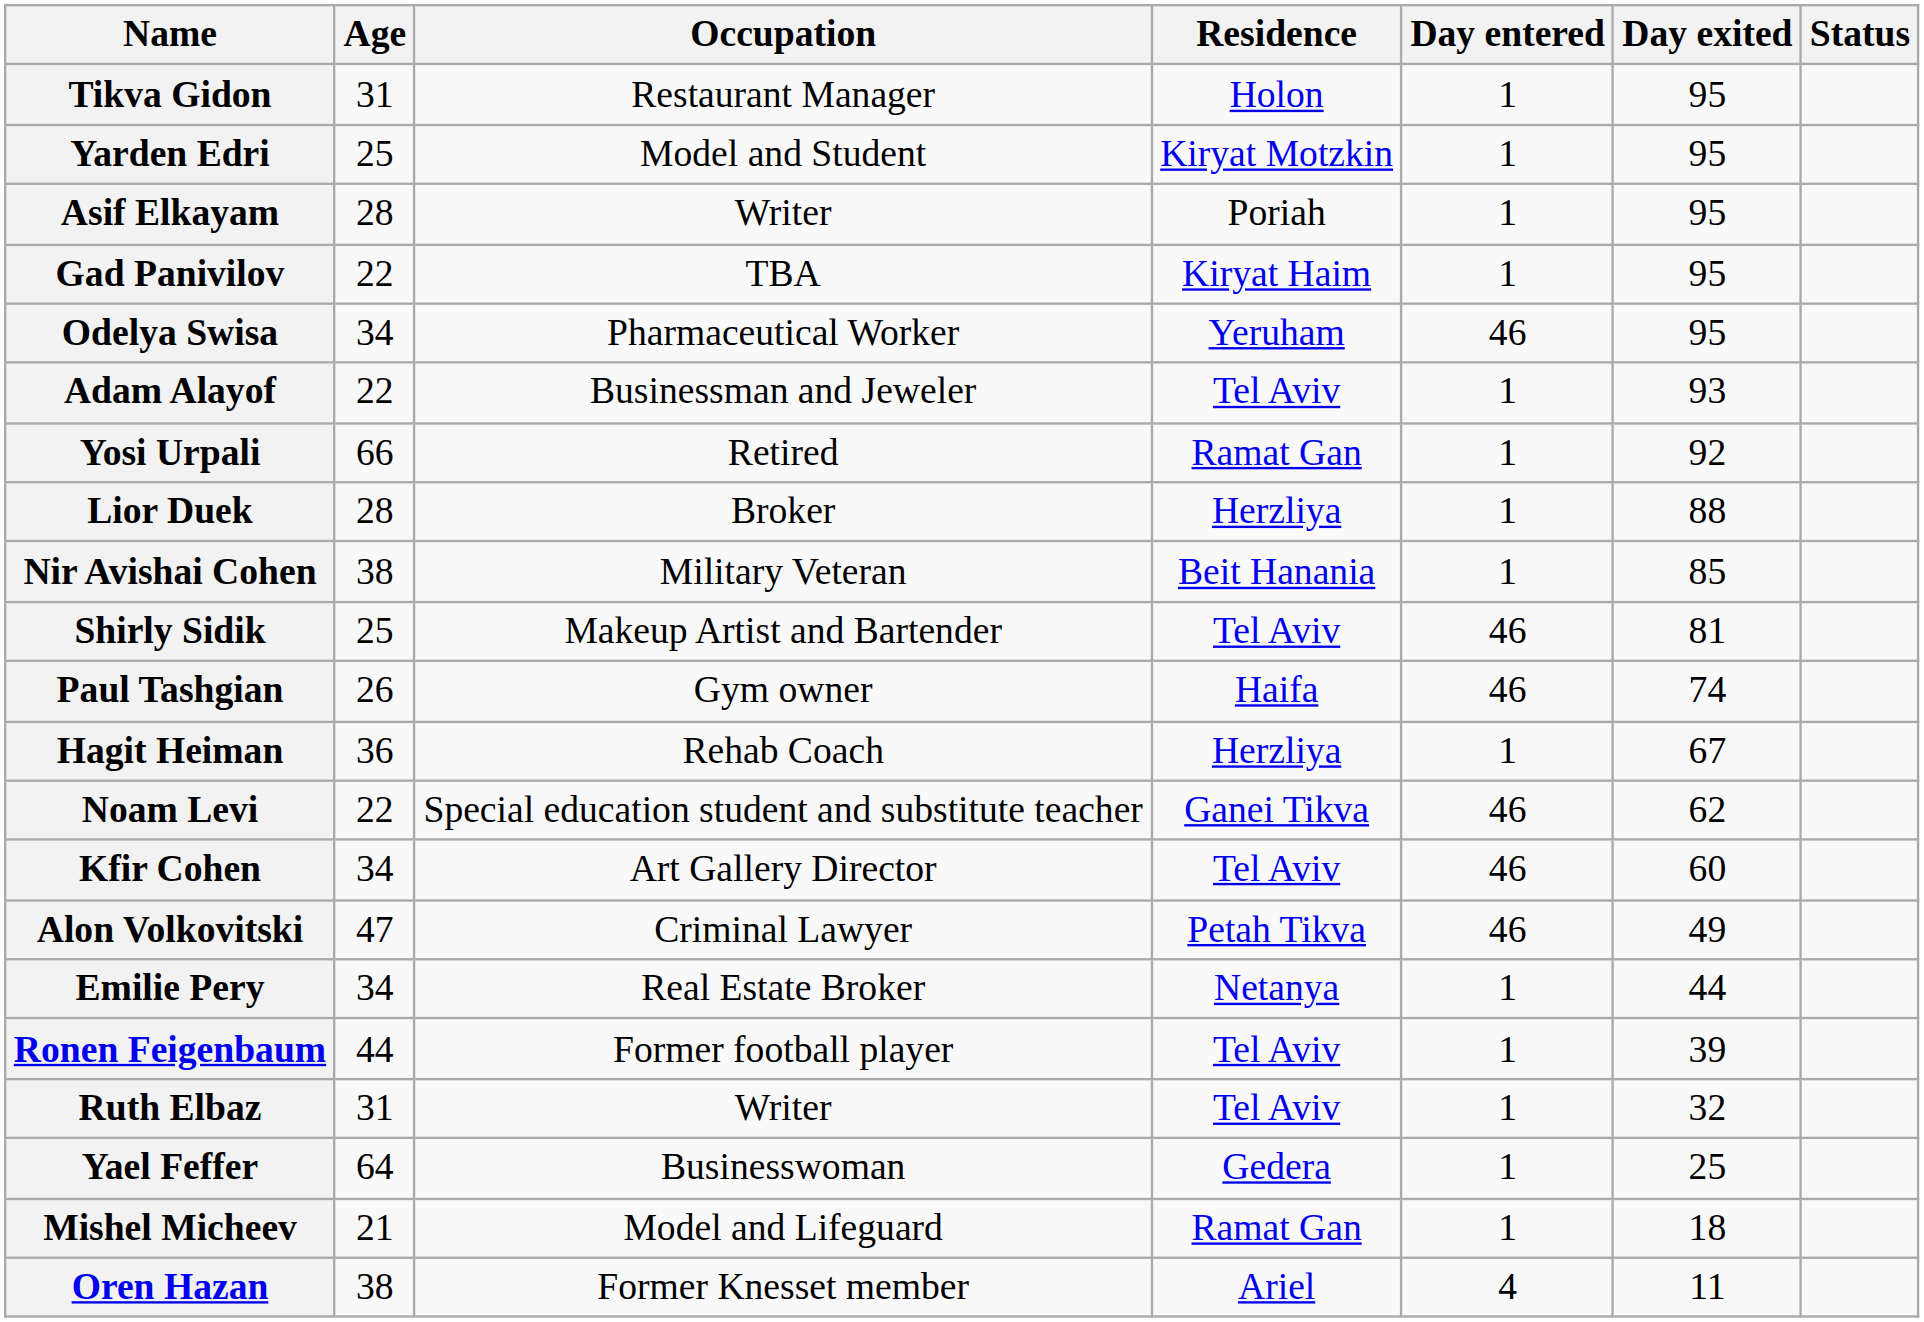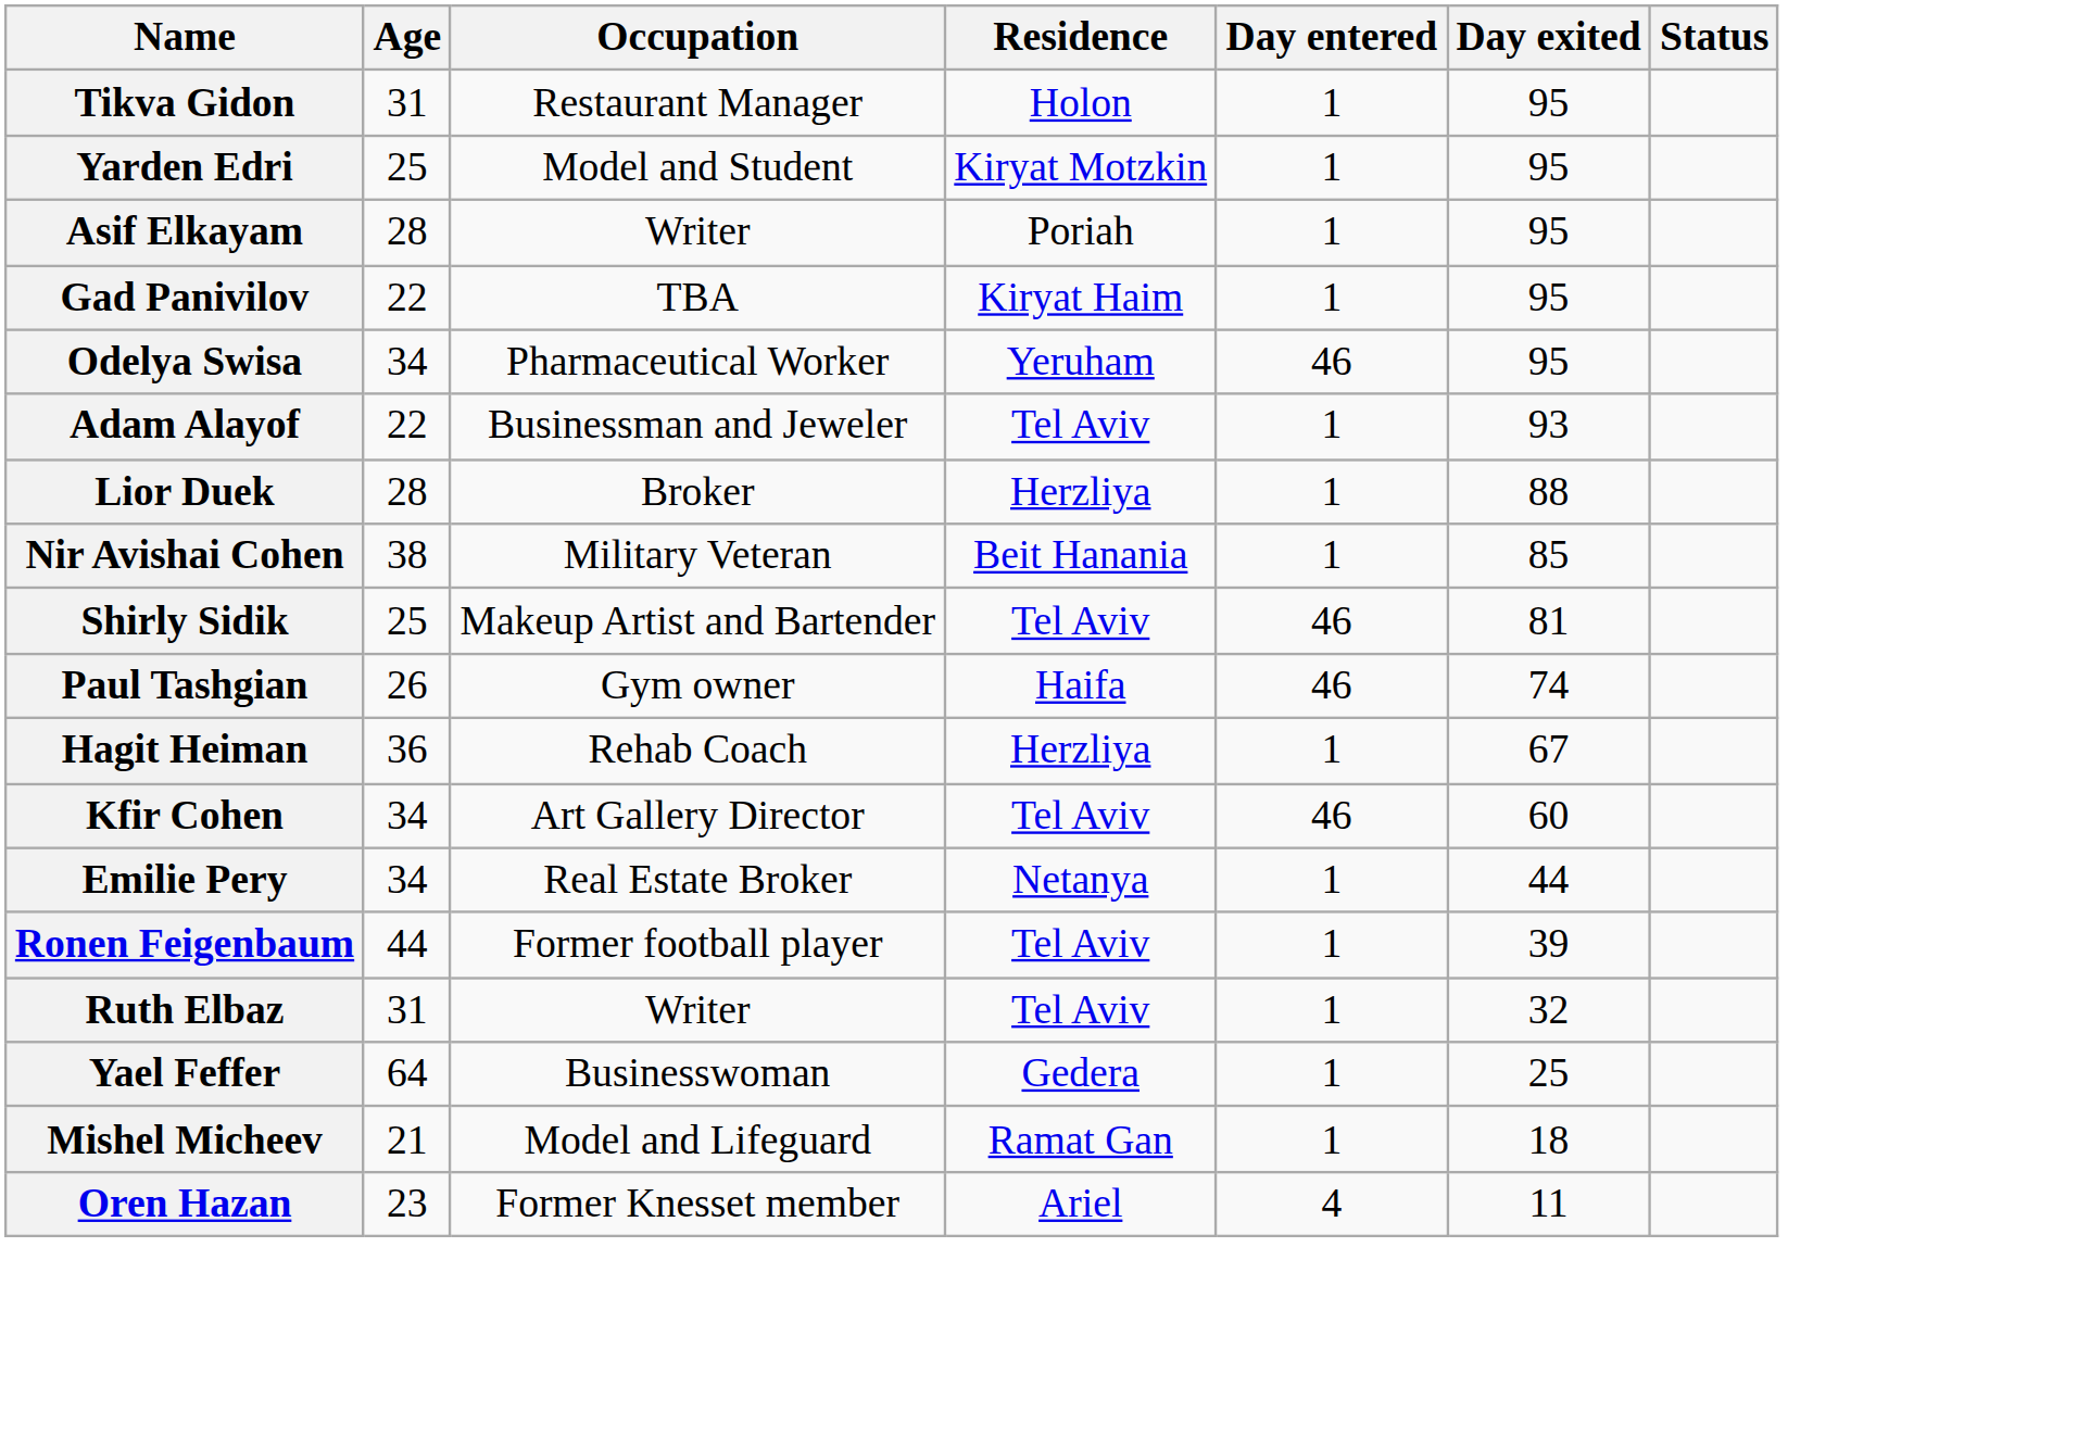- row: Yosi Urpali | 66 | Retired | Ramat Gan | 1 | 92
- row: Noam Levi | 22 | Special education student and substitute teacher | Ganei Tikva | 46 | 62
- row: Alon Volkovitski | 47 | Criminal Lawyer | Petah Tikva | 46 | 49
Oren Hazan | Age: 38 -> 23
